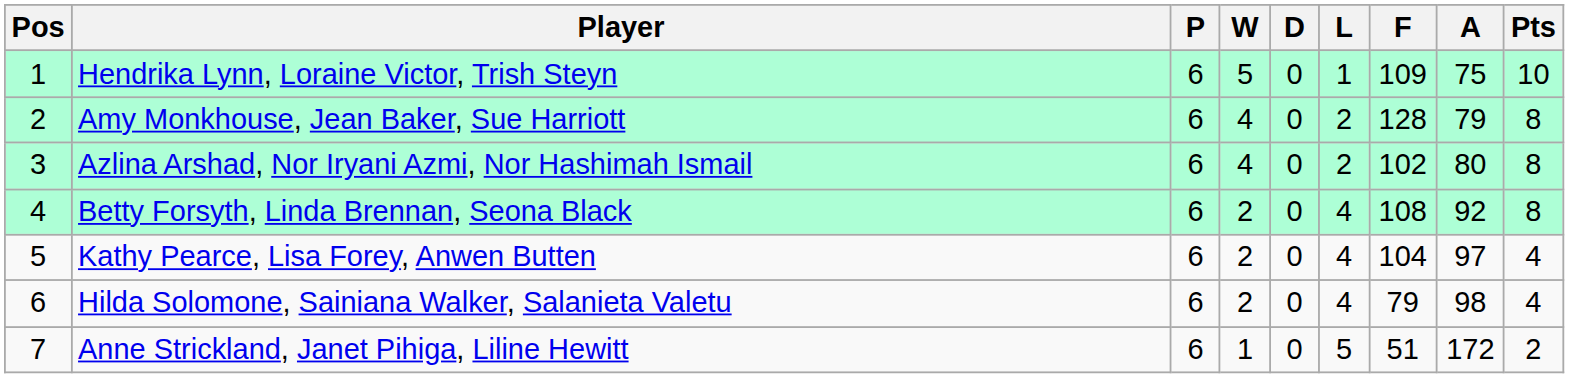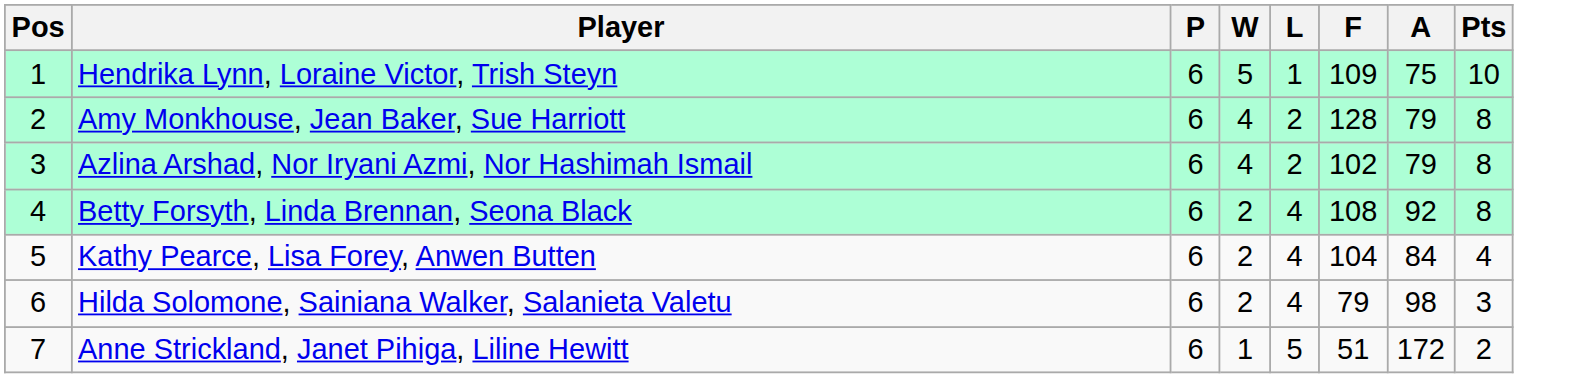- column: D | 0 | 0 | 0 | 0 | 0 | 0 | 0
Azlina Arshad, Nor Iryani Azmi, Nor Hashimah Ismail | A: 80 -> 79
Kathy Pearce, Lisa Forey, Anwen Butten | A: 97 -> 84
Hilda Solomone, Sainiana Walker, Salanieta Valetu | Pts: 4 -> 3
